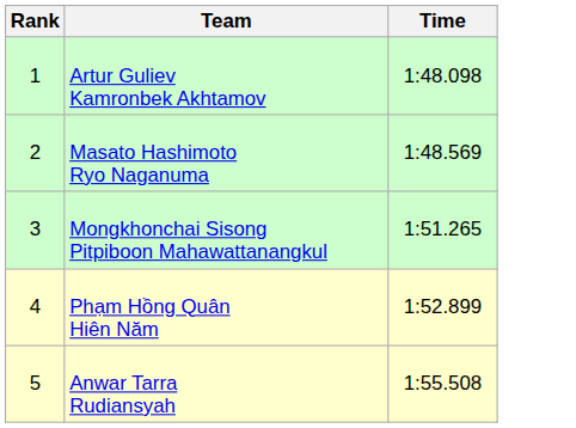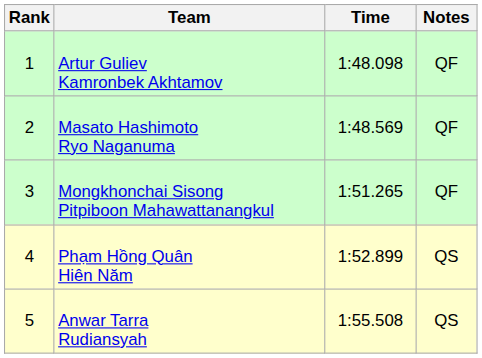+ column: Notes | QF | QF | QF | QS | QS
